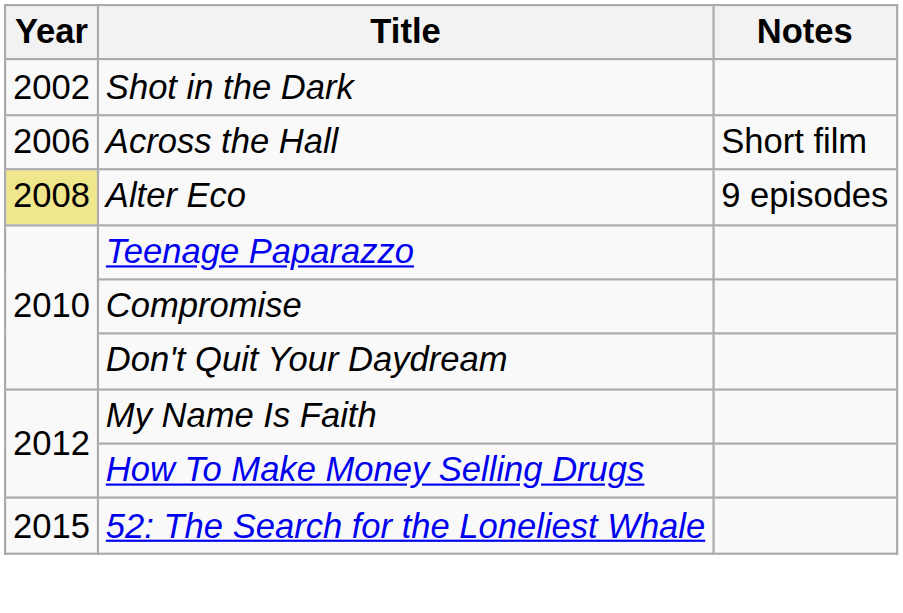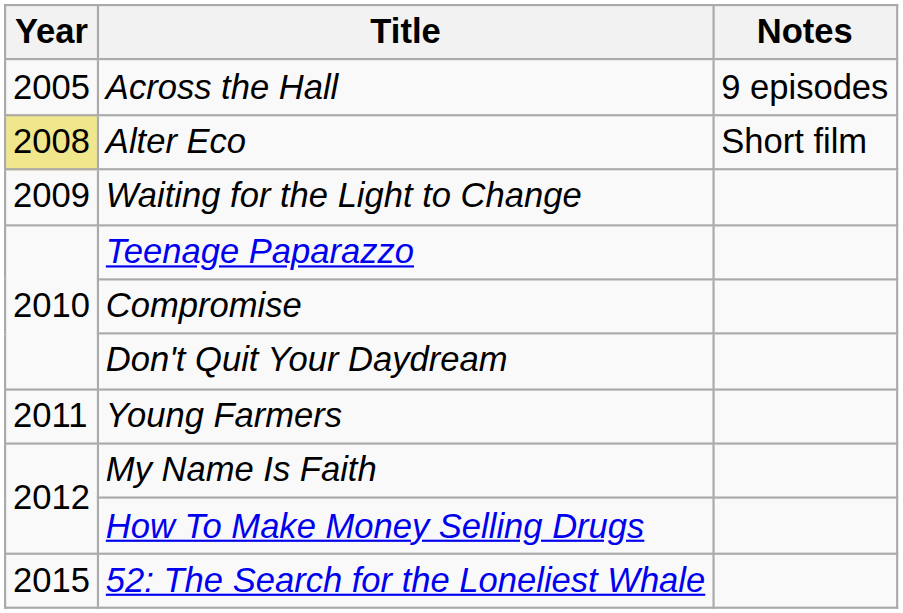- row: 2002 | Shot in the Dark
Across the Hall | Year: 2006 -> 2005
Across the Hall | Notes: Short film -> 9 episodes
Alter Eco | Notes: 9 episodes -> Short film
+ row: 2009 | Waiting for the Light to Change
+ row: 2011 | Young Farmers
